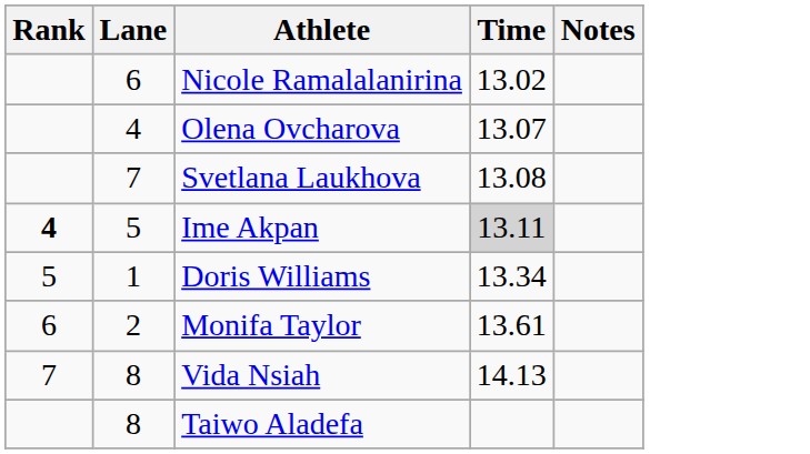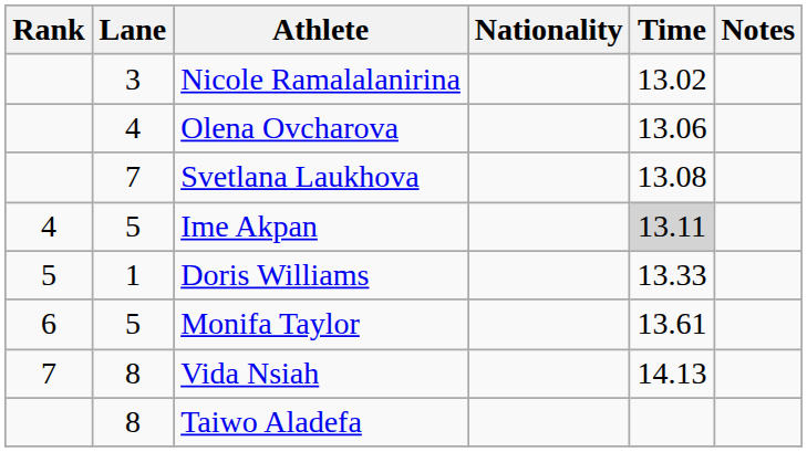+ column: Nationality
Nicole Ramalalanirina | Lane: 6 -> 3
Olena Ovcharova | Time: 13.07 -> 13.06
Ime Akpan | Rank: bold -> normal
Doris Williams | Time: 13.34 -> 13.33
Monifa Taylor | Lane: 2 -> 5
